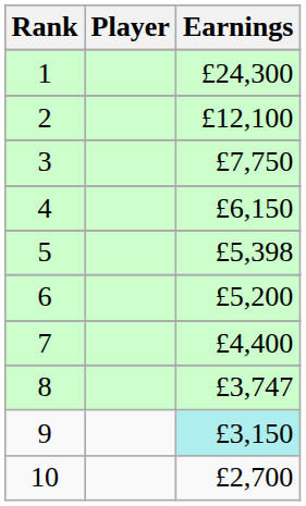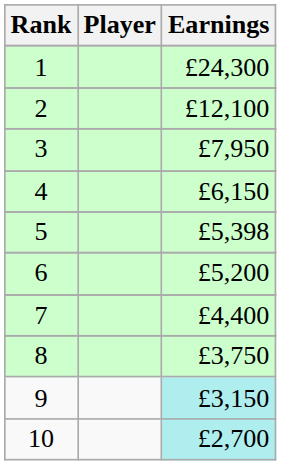3 | Earnings: £7,750 -> £7,950
8 | Earnings: £3,747 -> £3,750
10 | Earnings: no background -> paleturquoise background
